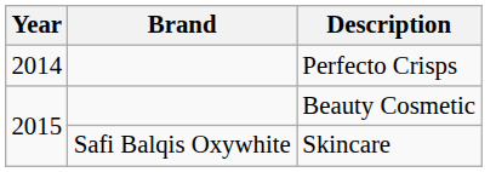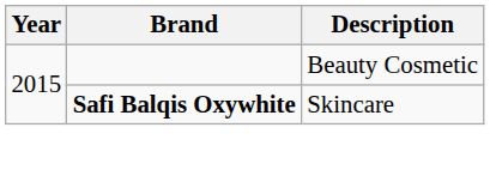- row: 2014 | Perfecto Crisps
Skincare | Brand: normal -> bold
